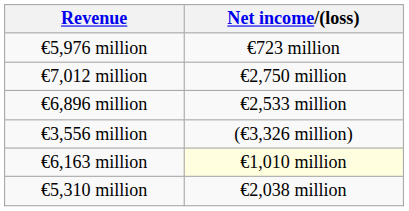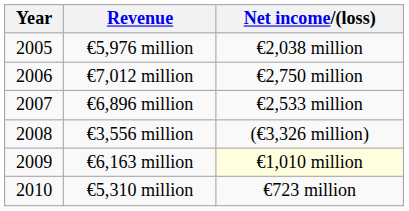+ column: Year | 2005 | 2006 | 2007 | 2008 | 2009 | 2010
€5,976 million | Net income/(loss): €723 million -> €2,038 million
€5,310 million | Net income/(loss): €2,038 million -> €723 million
